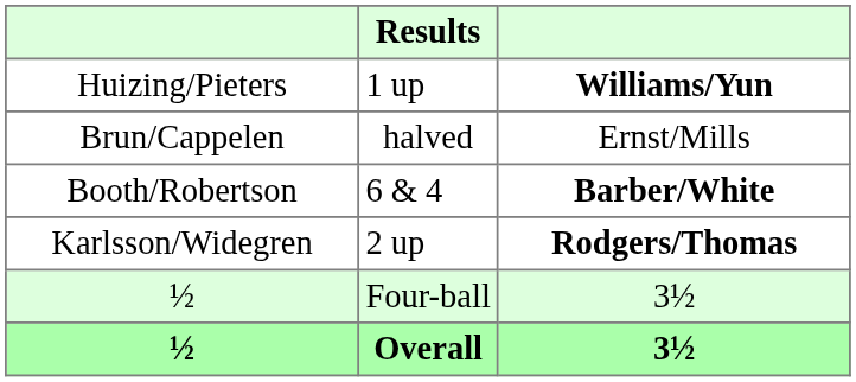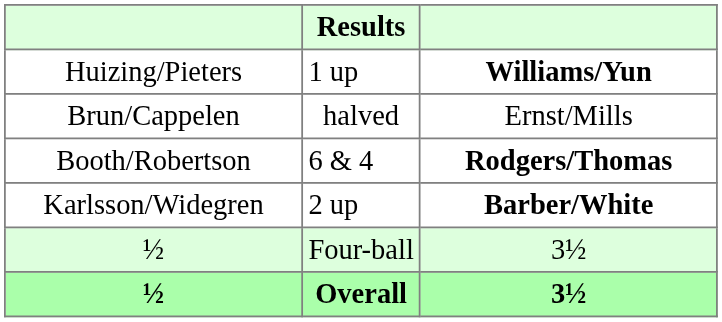Booth/Robertson | column 3: Barber/White -> Rodgers/Thomas
Karlsson/Widegren | column 3: Rodgers/Thomas -> Barber/White
